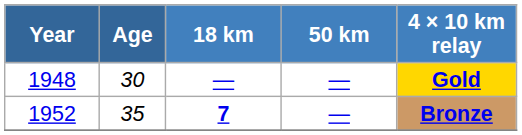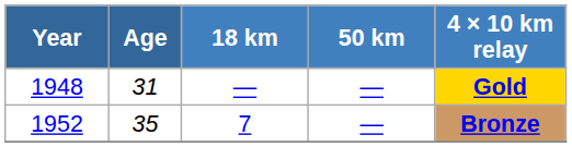1948 | Age: 30 -> 31
1952 | 18 km: bold -> normal
